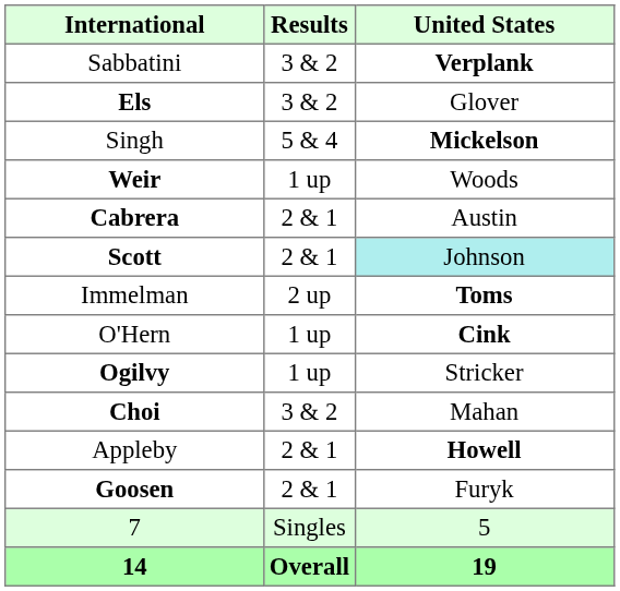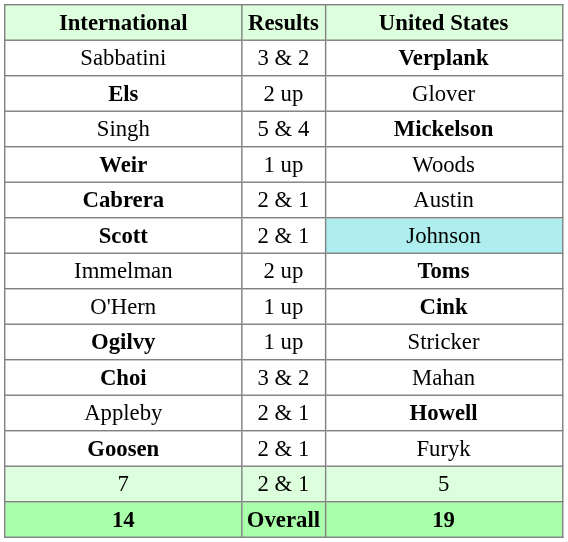Els | Results: 3 & 2 -> 2 up
7 | Results: Singles -> 2 & 1
